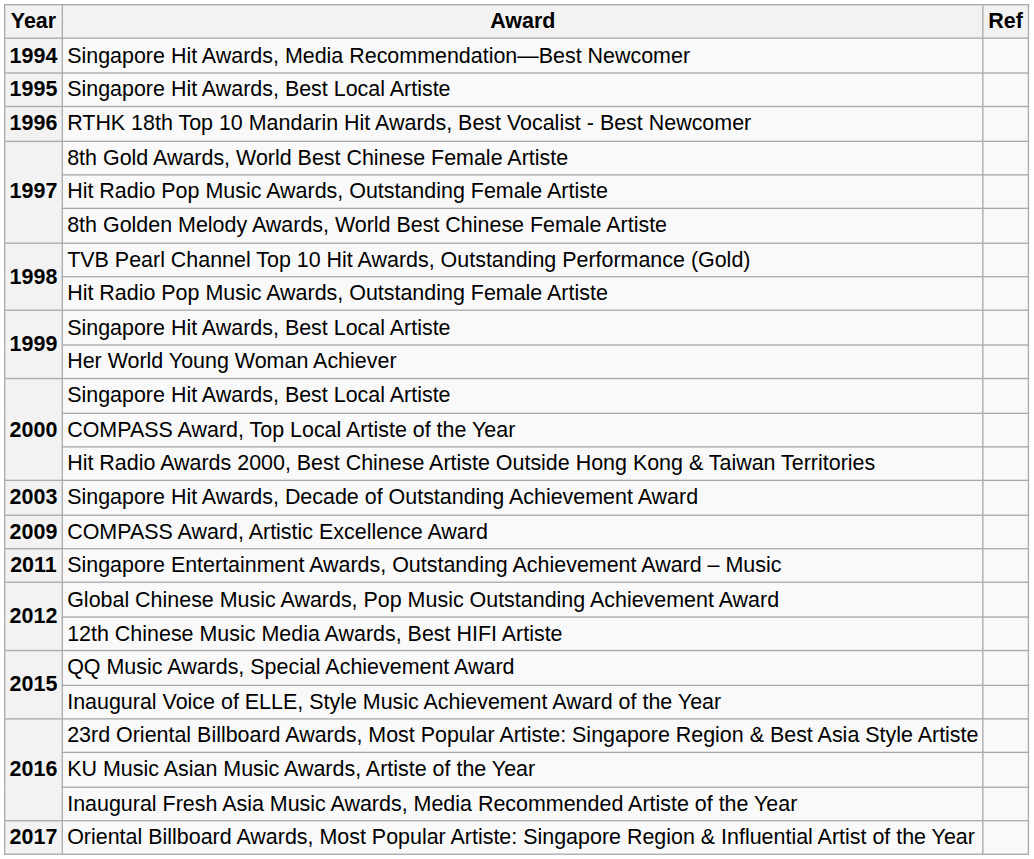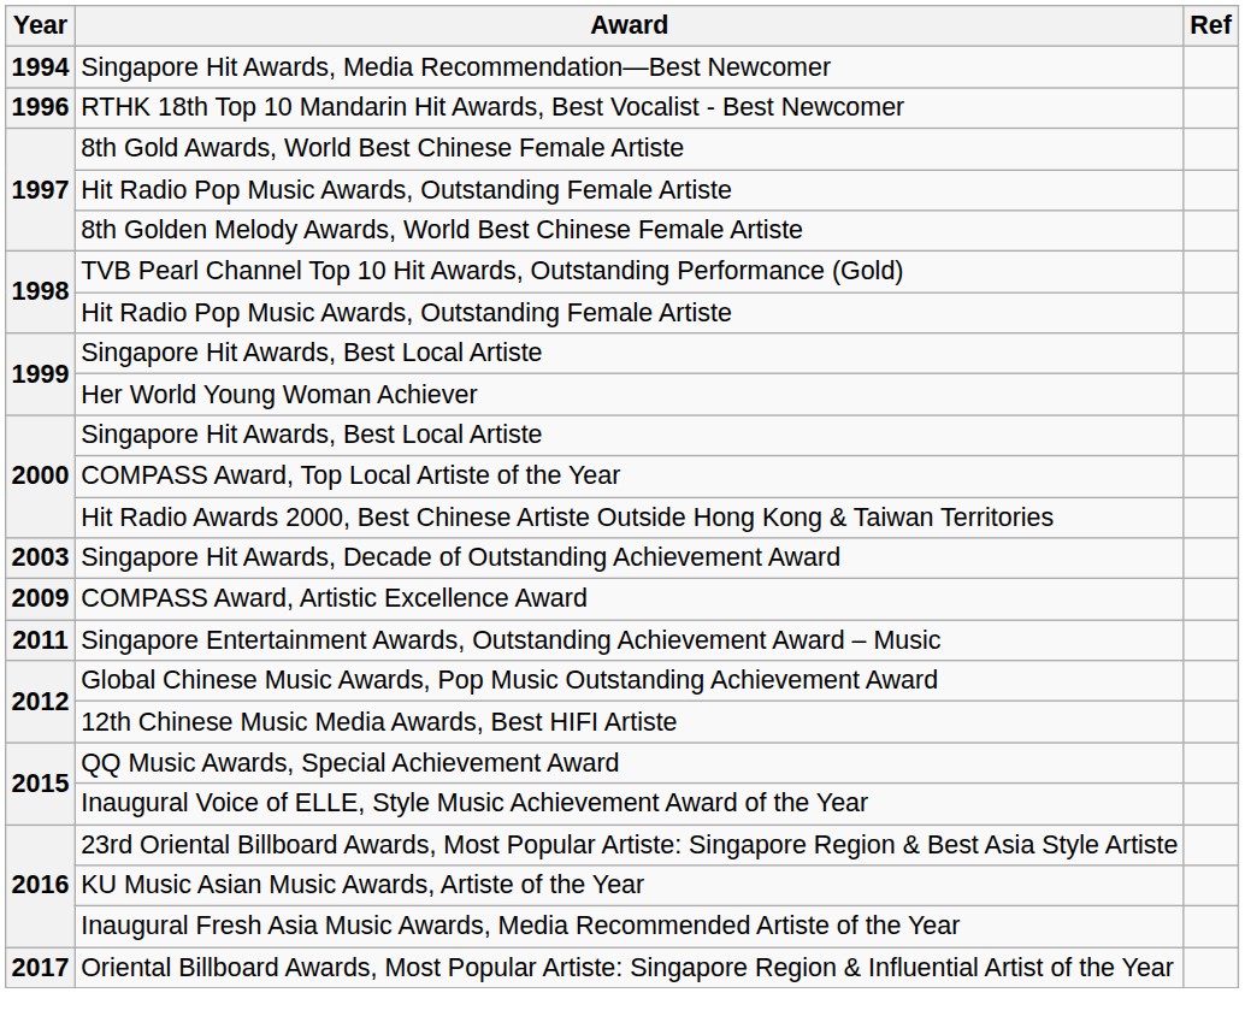- row: 1995 | Singapore Hit Awards, Best Local Artiste
